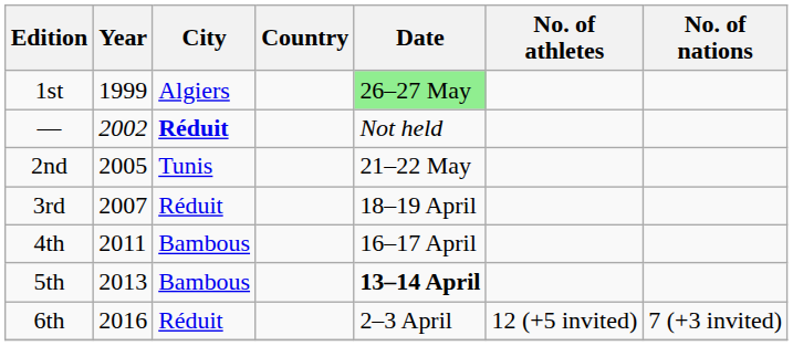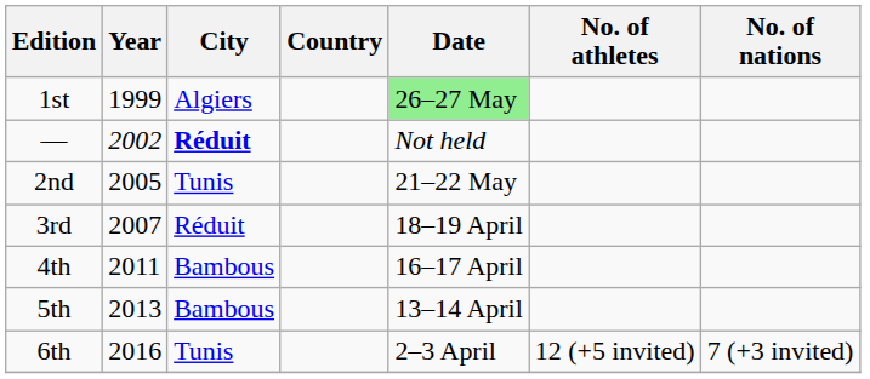5th | Date: bold -> normal
6th | City: Réduit -> Tunis
